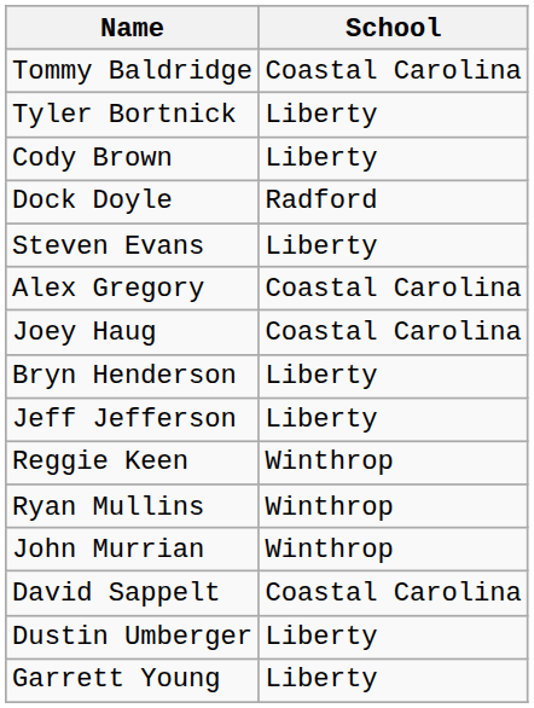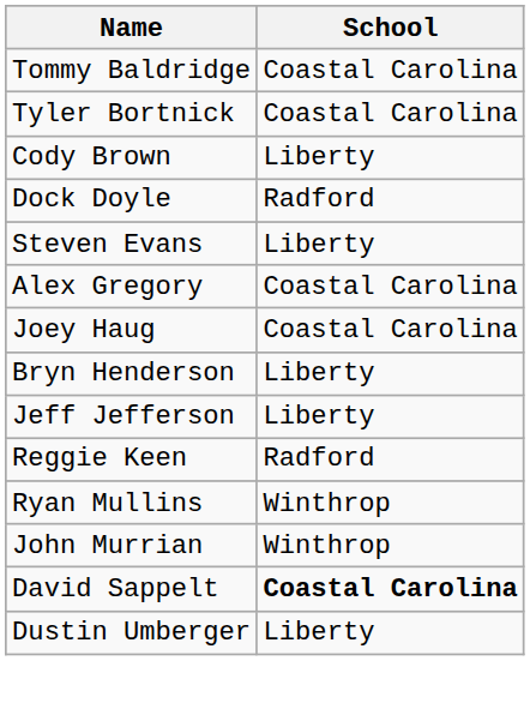Tyler Bortnick | School: Liberty -> Coastal Carolina
Reggie Keen | School: Winthrop -> Radford
David Sappelt | School: normal -> bold
- row: Garrett Young | Liberty
